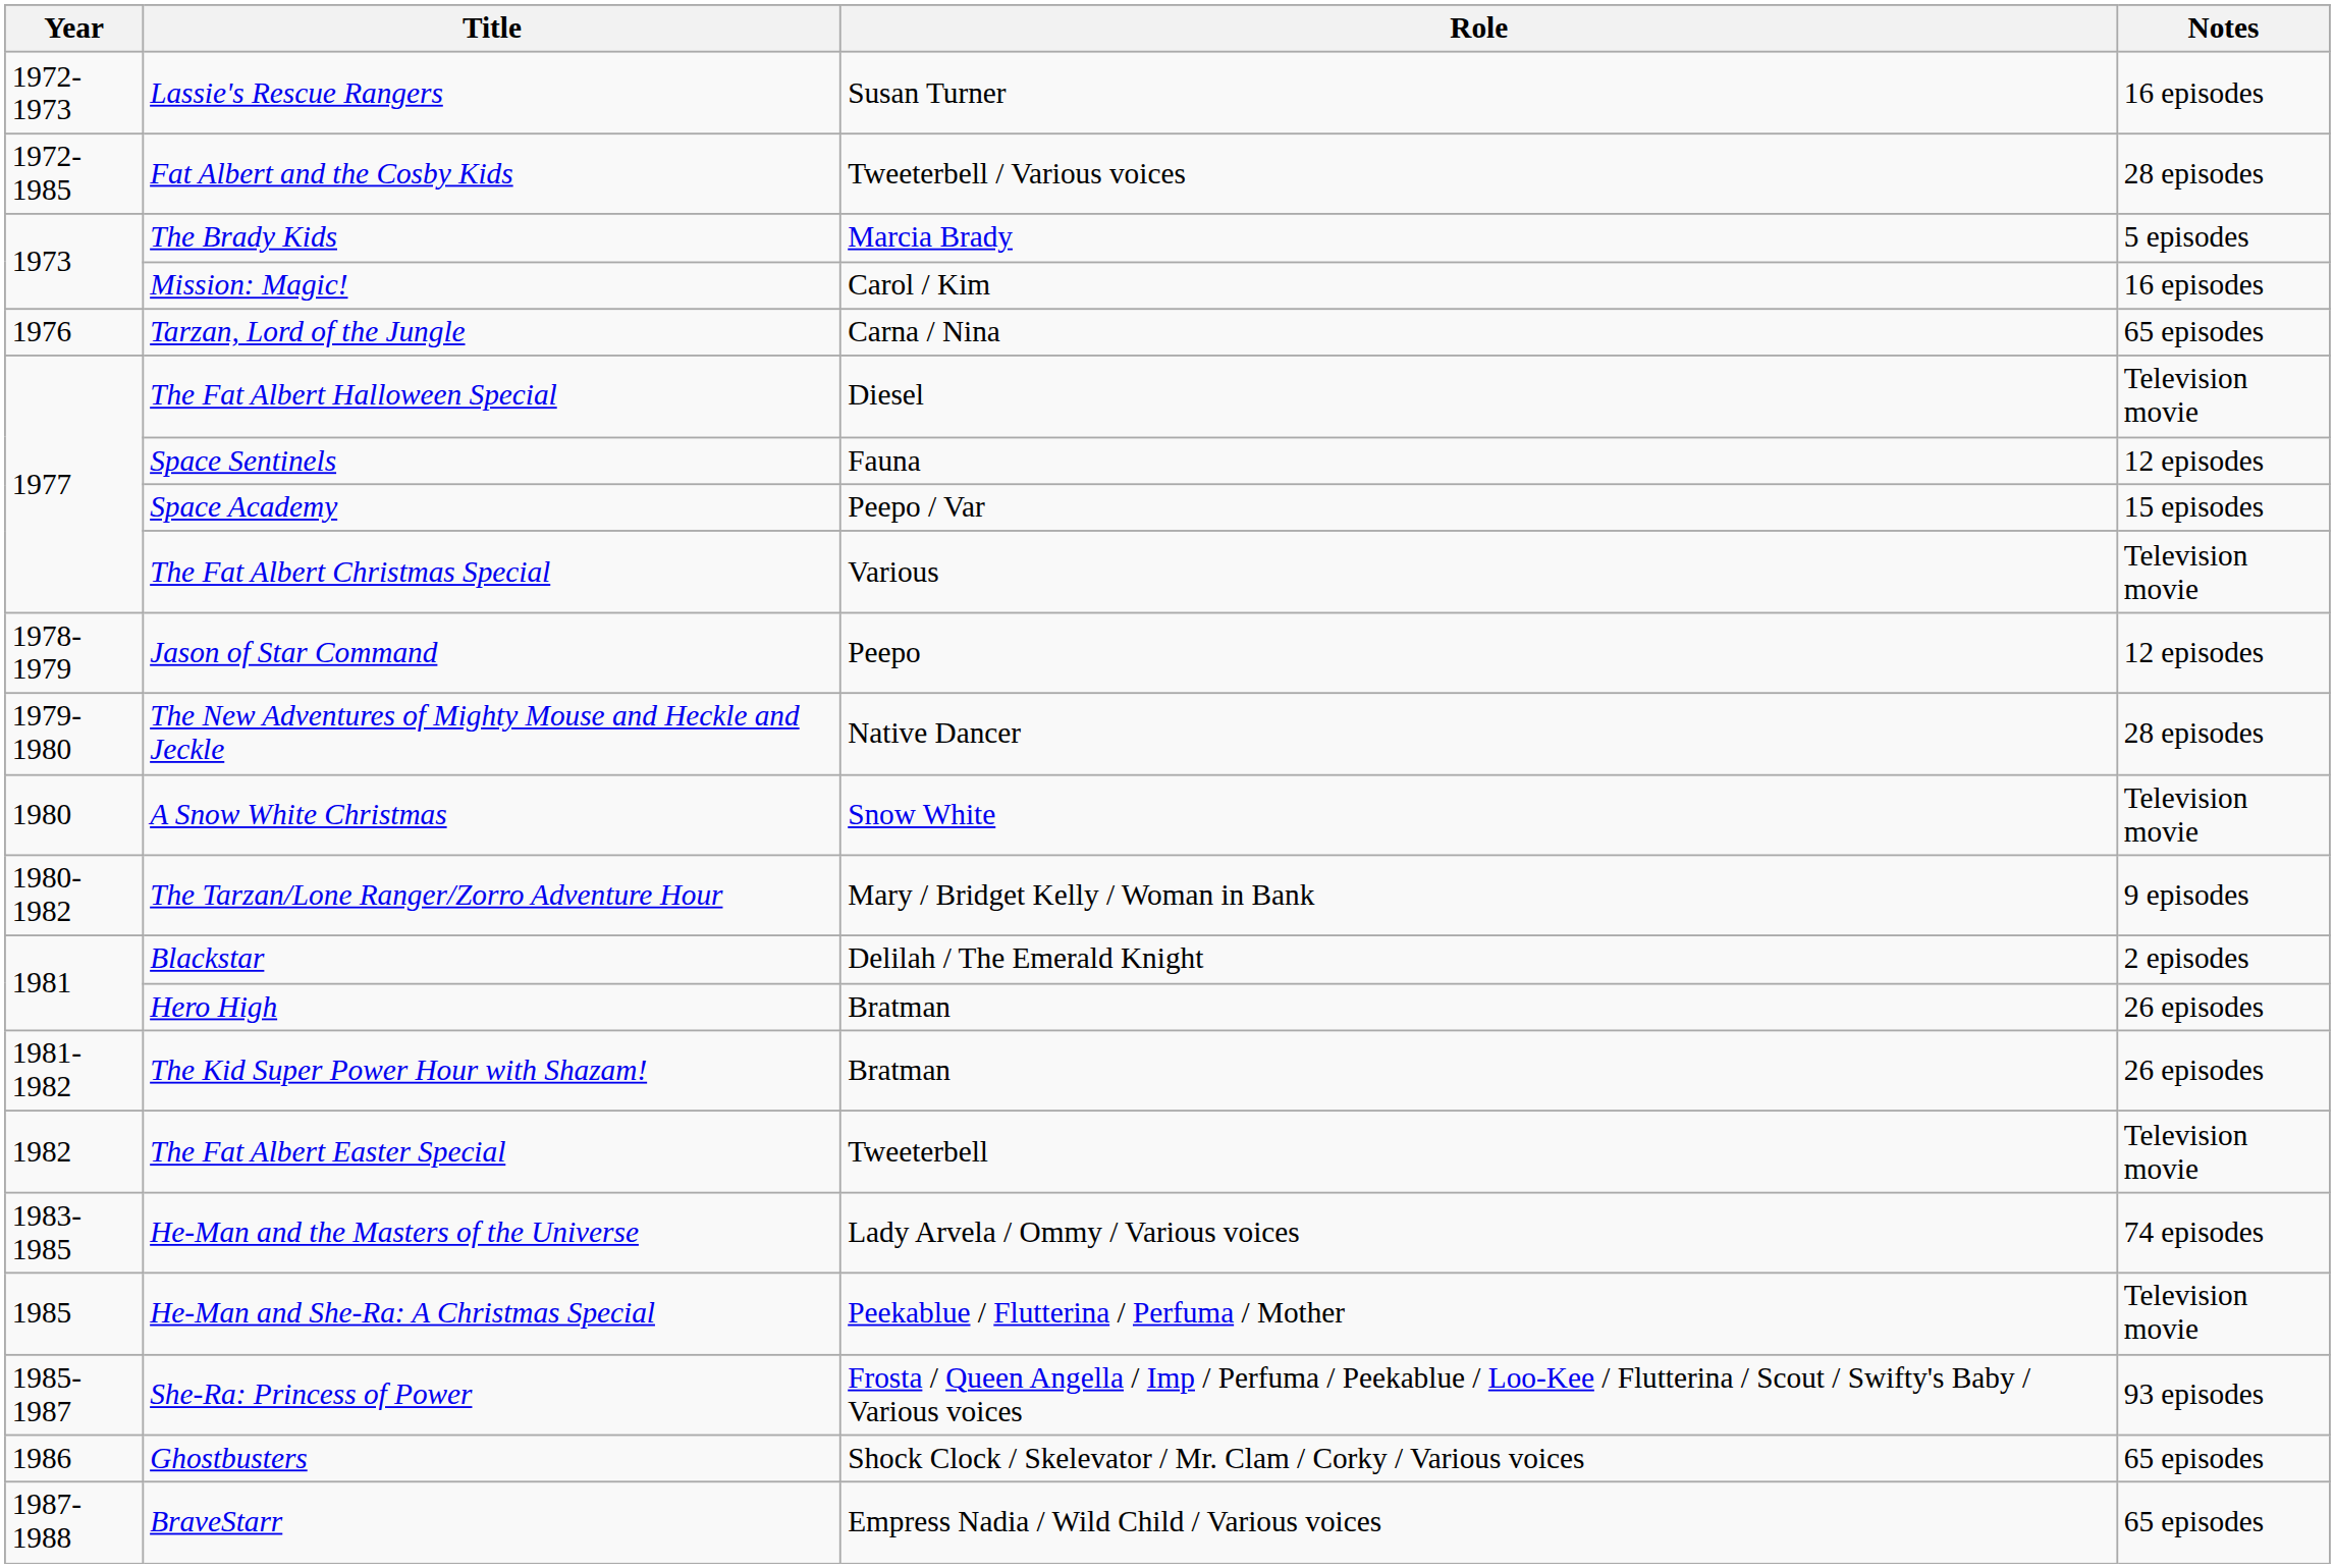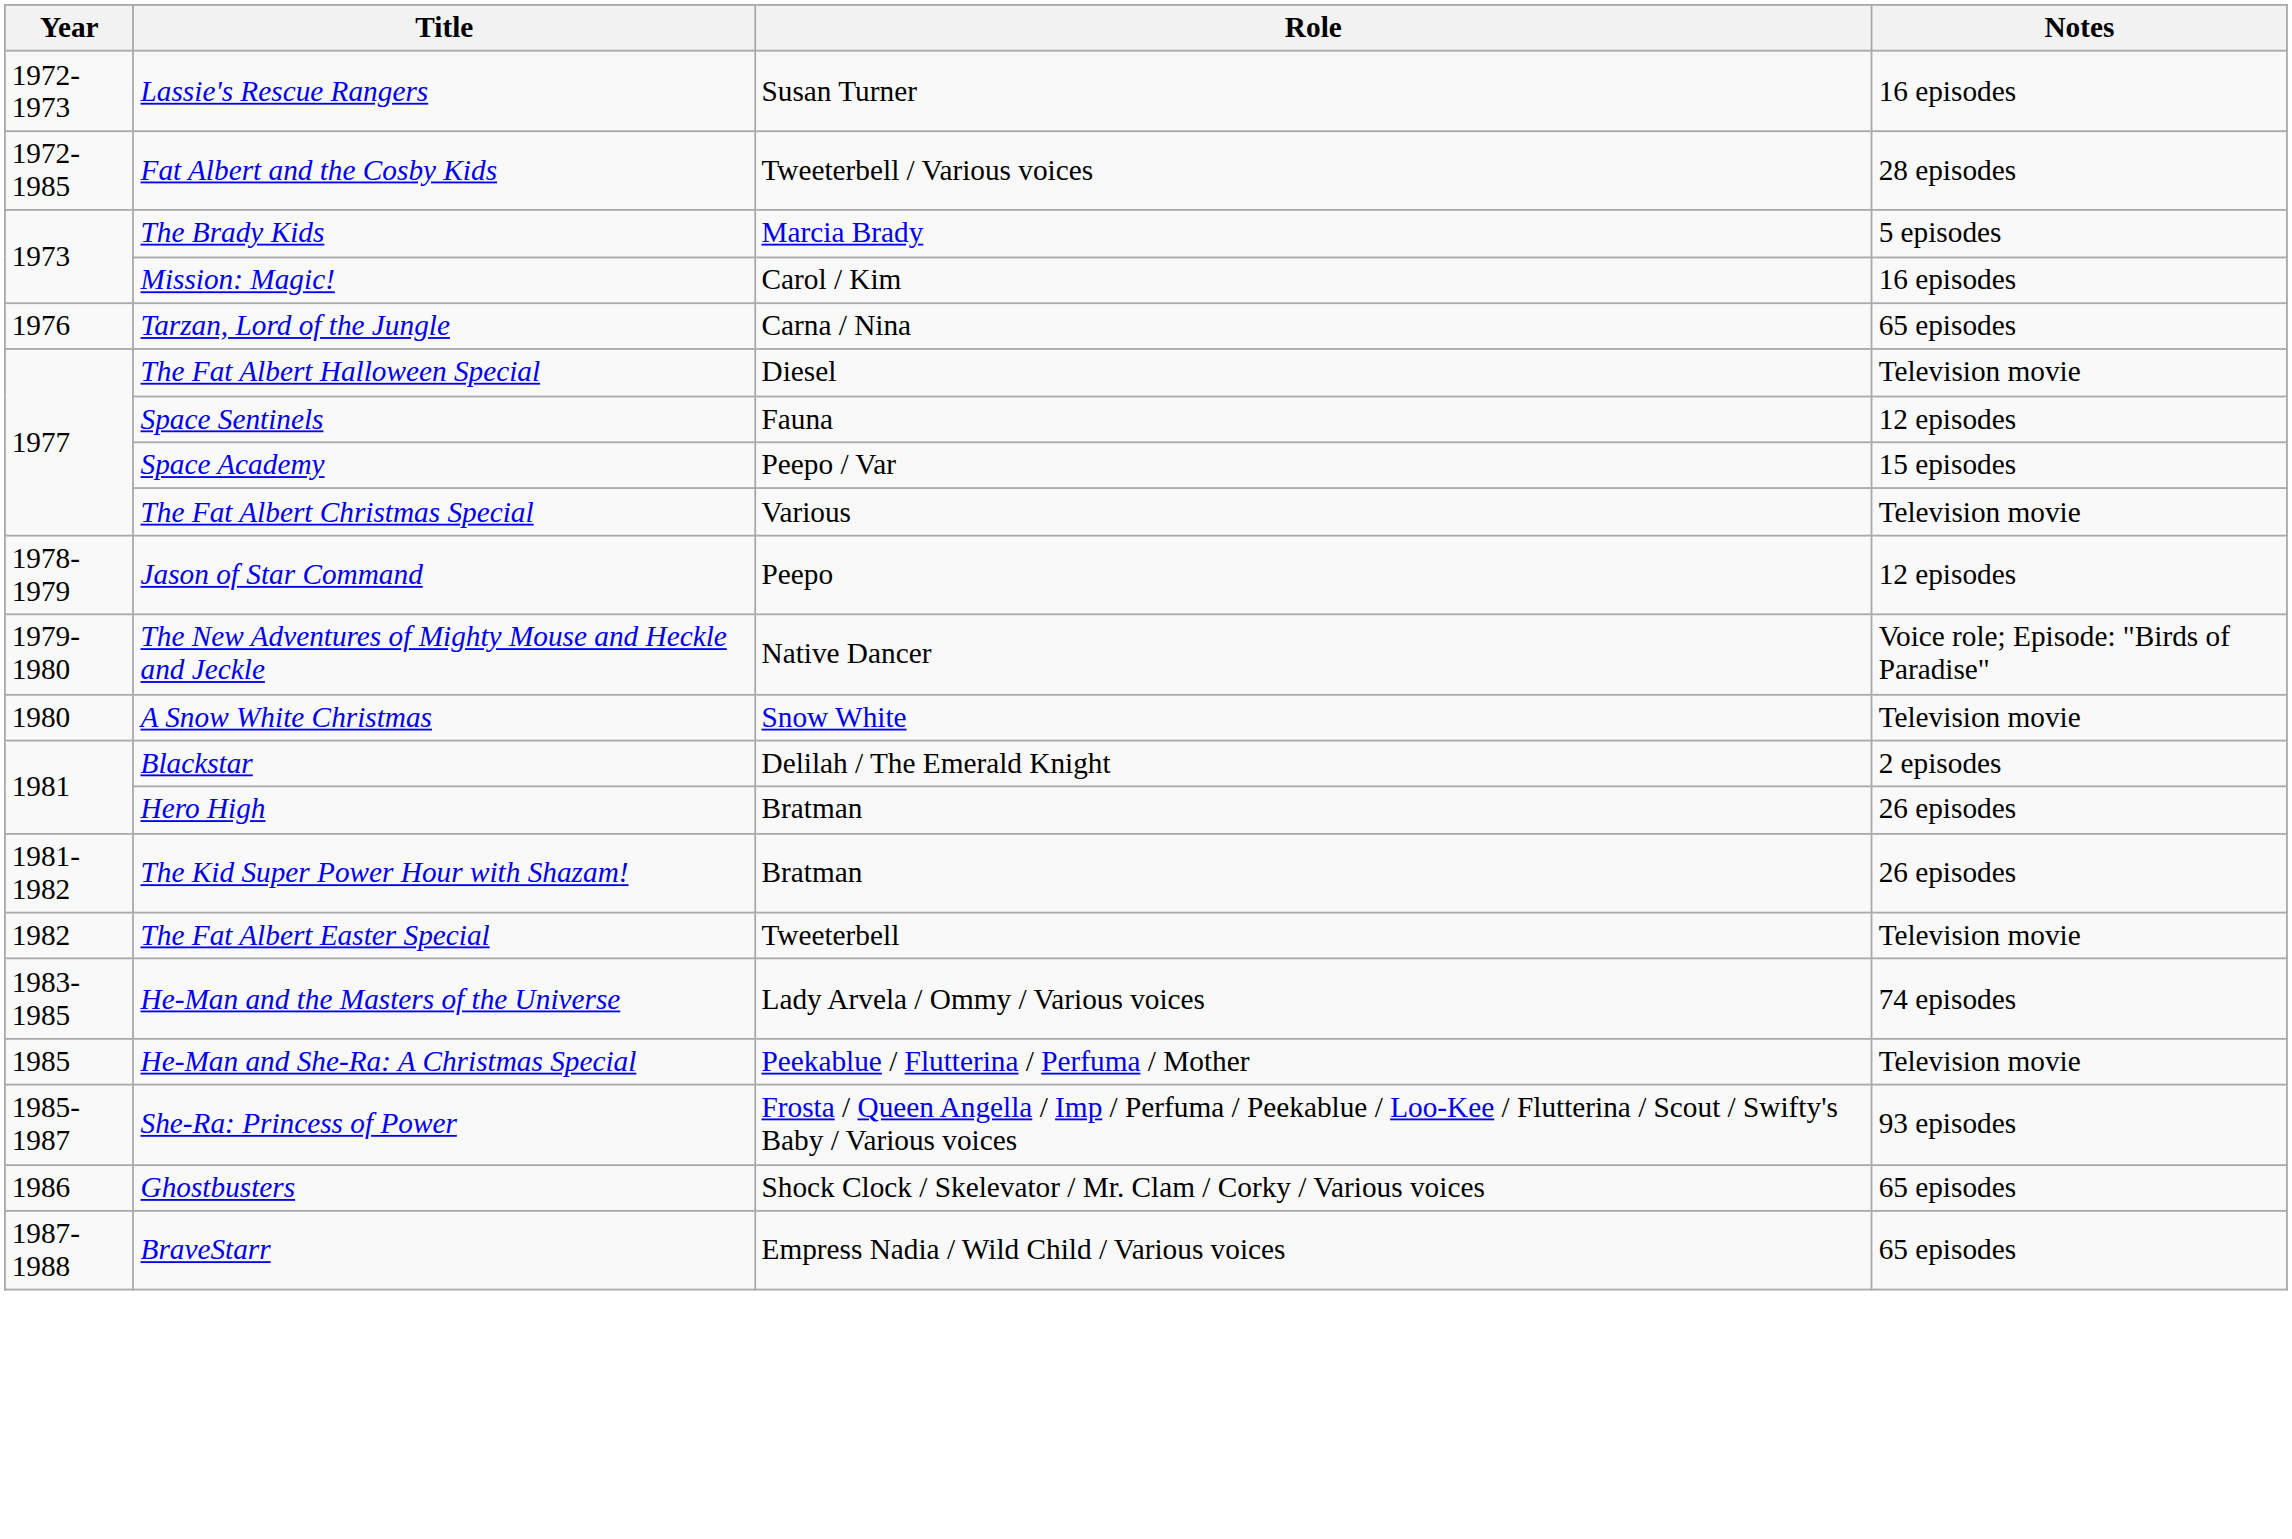The New Adventures of Mighty Mouse and Heckle and Jeckle | Notes: 28 episodes -> Voice role; Episode: "Birds of Paradise"
- row: 1980-1982 | The Tarzan/Lone Ranger/Zorro Adventure Hour | Mary / Bridget Kelly / Woman in Bank | 9 episodes
